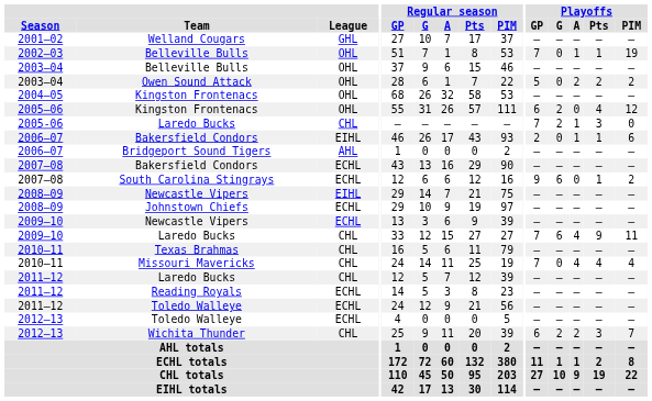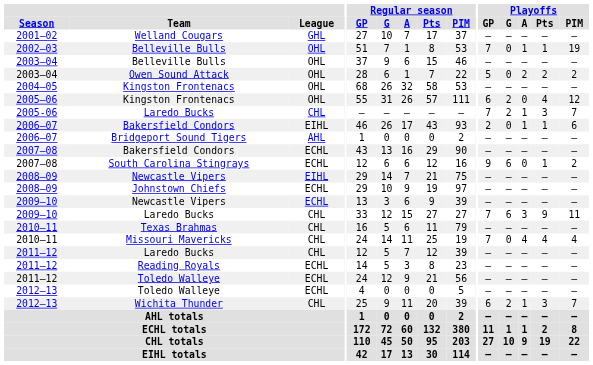2005-06 / Laredo Bucks | Playoffs / PIM: 0 -> 7
2009–10 / Laredo Bucks | Playoffs / A: 4 -> 3
Wichita Thunder | Playoffs / A: 2 -> 1
